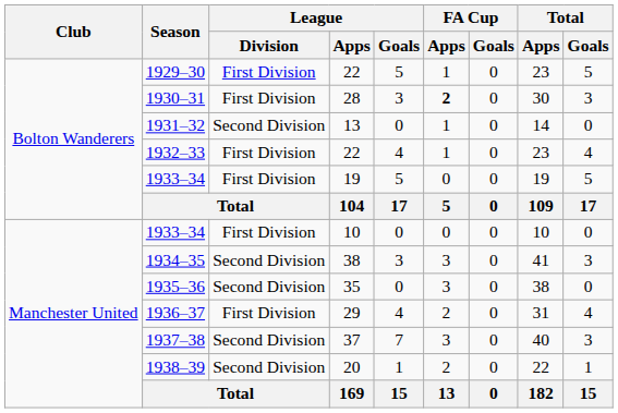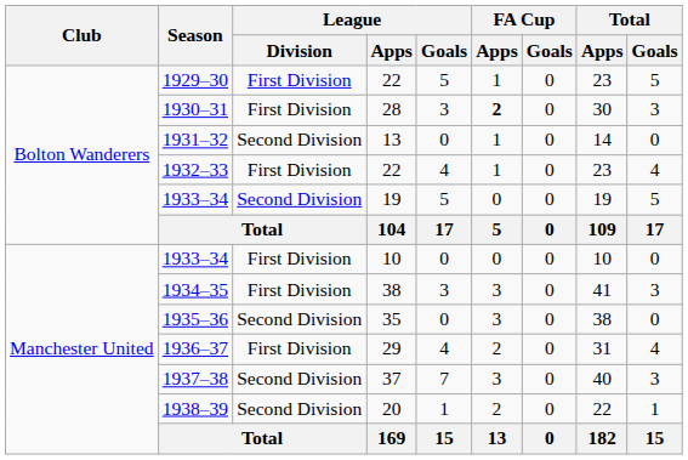1933–34 / 19 | League / Division: First Division -> Second Division
1934–35 | League / Division: Second Division -> First Division
